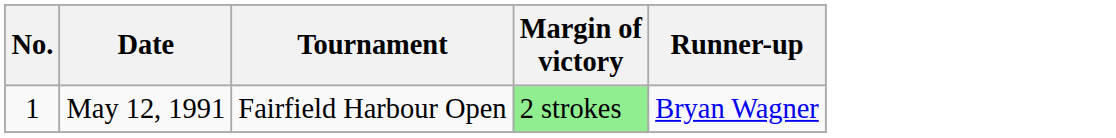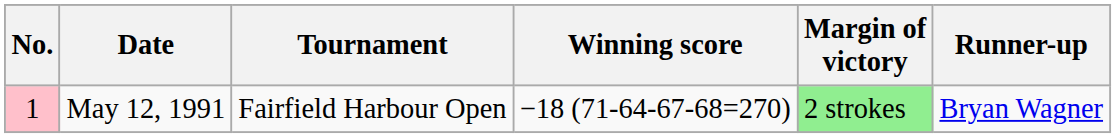+ column: Winning score | −18 (71-64-67-68=270)
May 12, 1991 | No.: no background -> pink background
